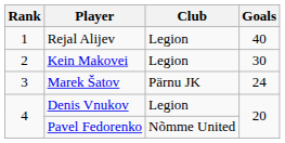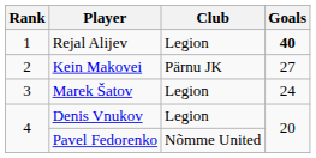Rejal Alijev | Goals: normal -> bold
Kein Makovei | Club: Legion -> Pärnu JK
Kein Makovei | Goals: 30 -> 27
Marek Šatov | Club: Pärnu JK -> Legion
